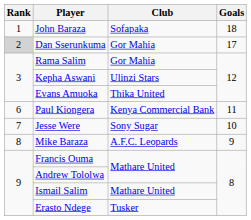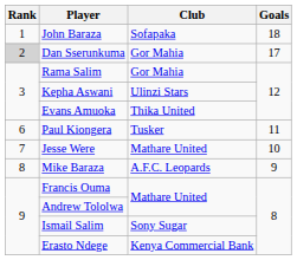Paul Kiongera | Club: Kenya Commercial Bank -> Tusker
Jesse Were | Club: Sony Sugar -> Mathare United
Ismail Salim | Club: Mathare United -> Sony Sugar
Erasto Ndege | Club: Tusker -> Kenya Commercial Bank
